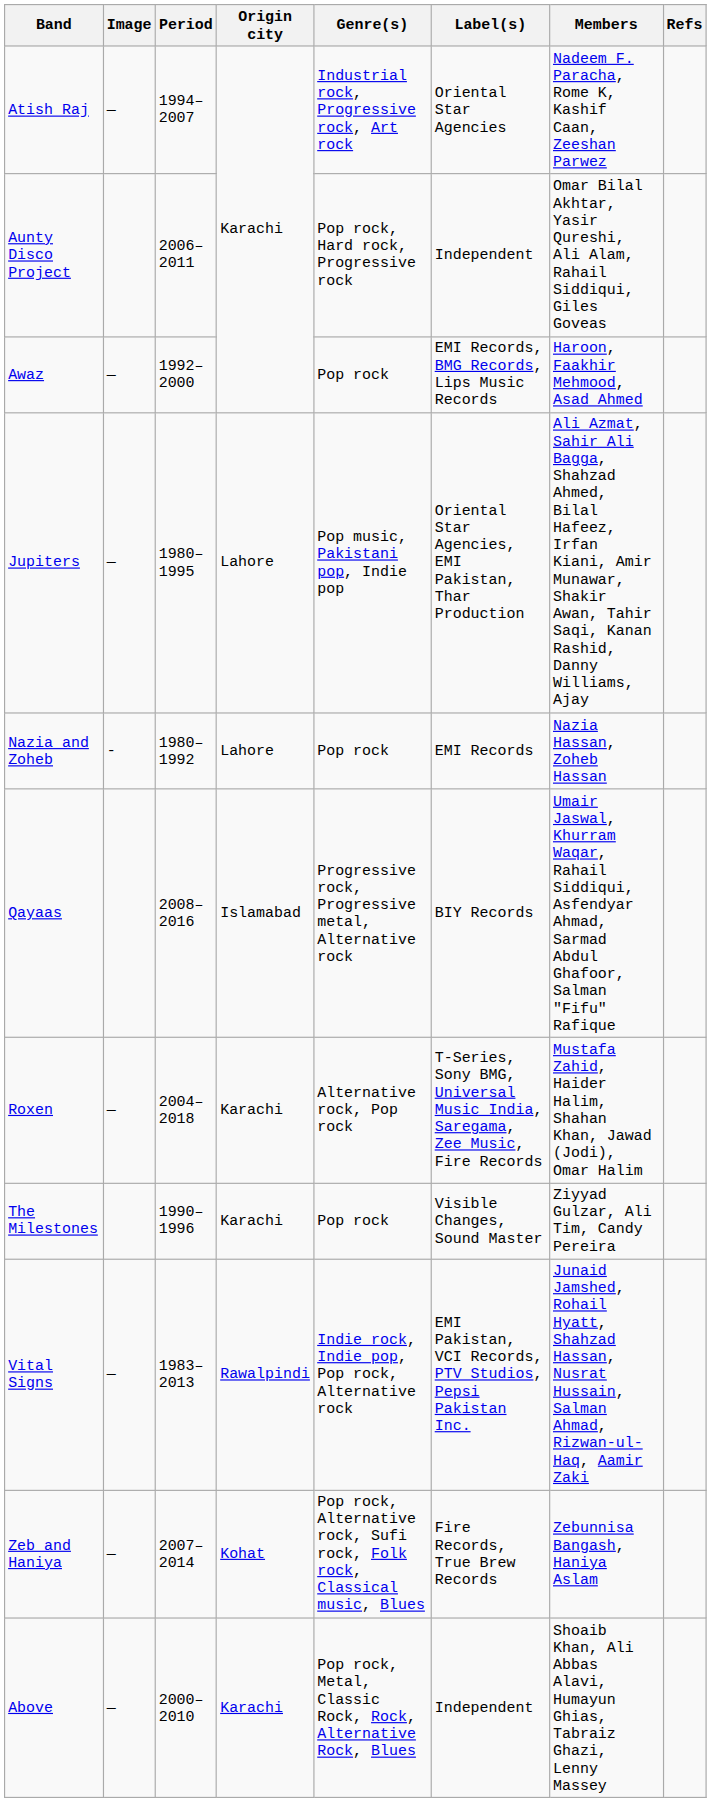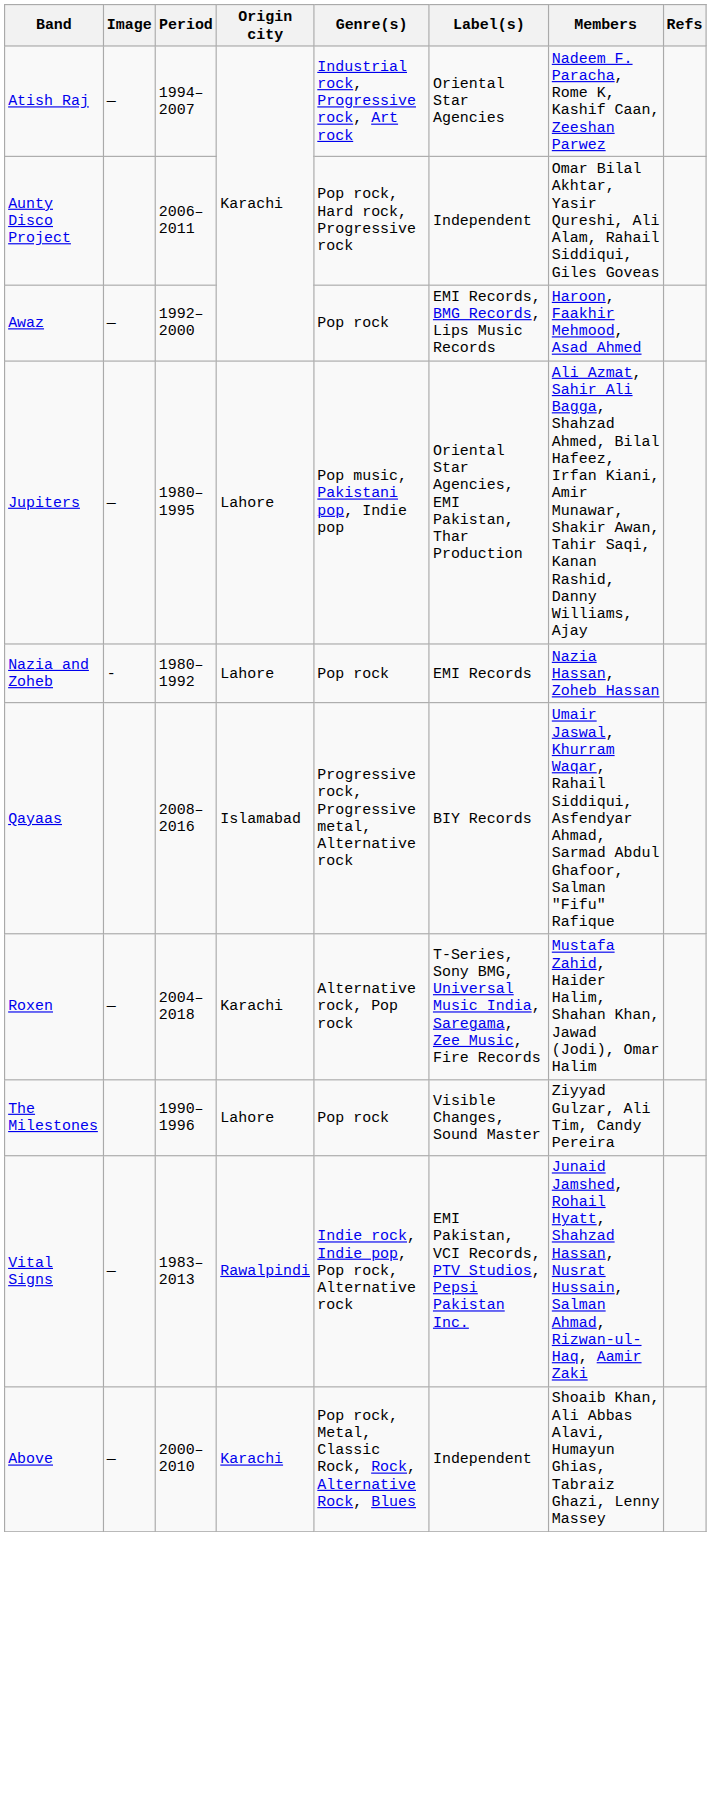The Milestones | Origin city: Karachi -> Lahore
- row: Zeb and Haniya | — | 2007–2014 | Kohat | Pop rock, Alternative rock, Sufi rock, Folk rock, Classical music, Blues | Fire Records, True Brew Records | Zebunnisa Bangash, Haniya Aslam
